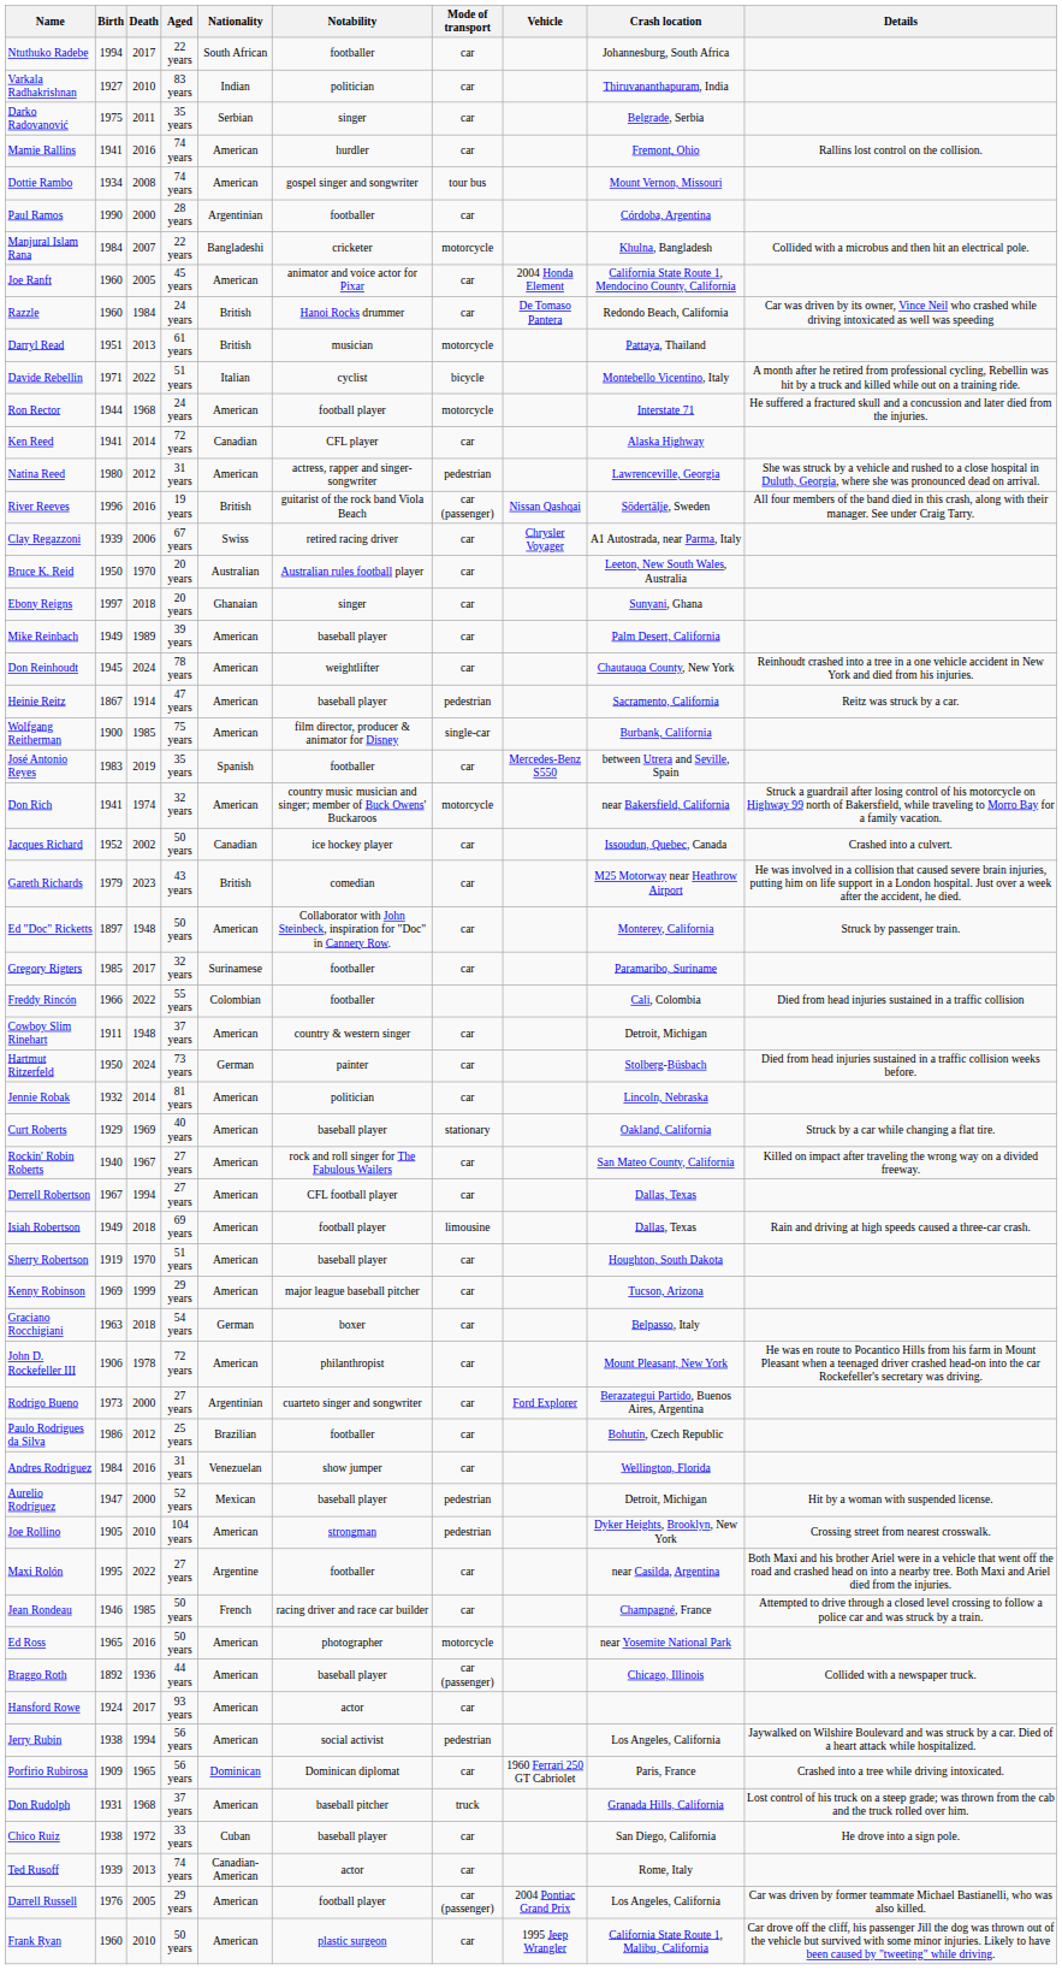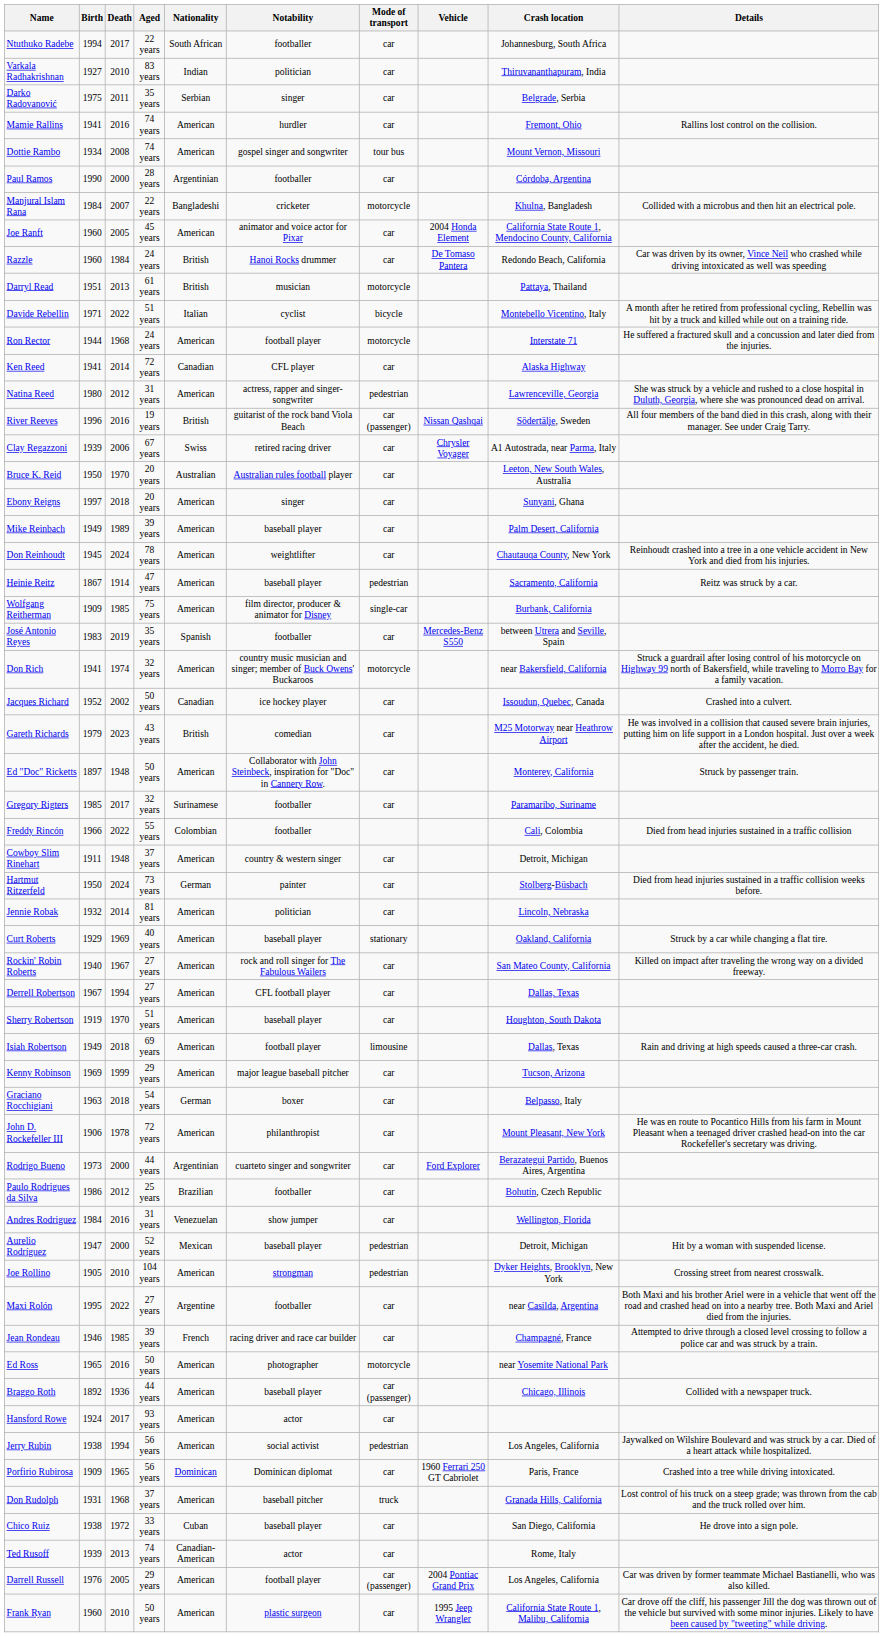Ebony Reigns | Nationality: Ghanaian -> American
Wolfgang Reitherman | Birth: 1900 -> 1909
rows swapped: Isiah Robertson <-> Sherry Robertson
Rodrigo Bueno | Aged: 27 years -> 44 years
Jean Rondeau | Aged: 50 years -> 39 years
